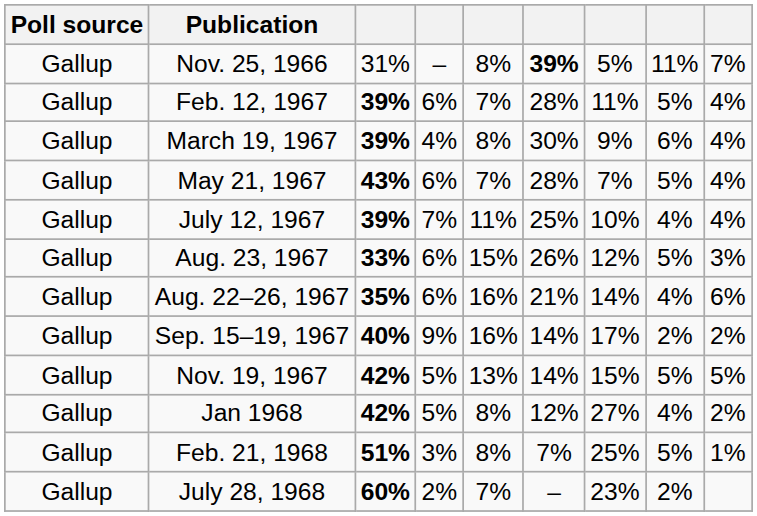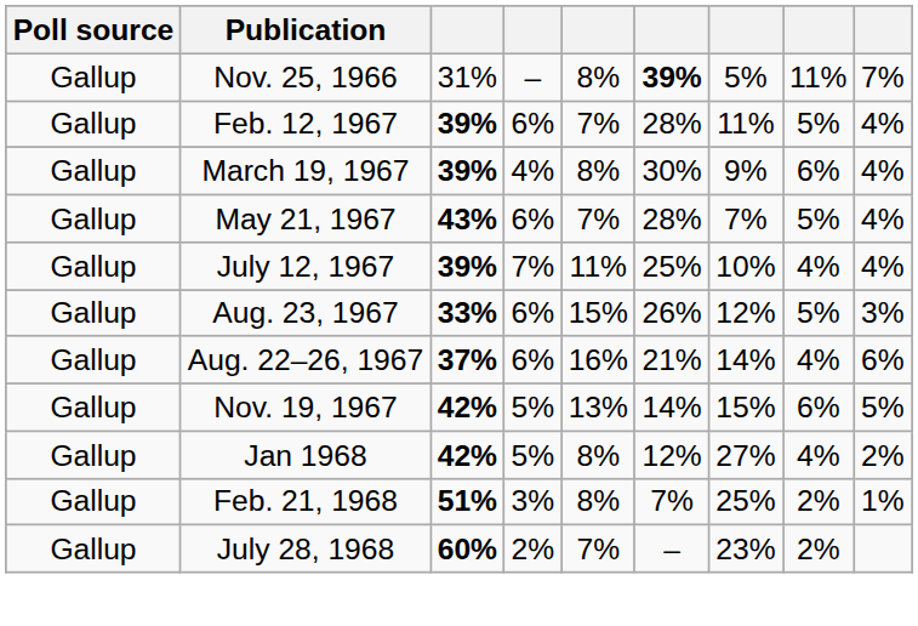Aug. 22–26, 1967 | column 3: 35% -> 37%
- row: Gallup | Sep. 15–19, 1967 | 40% | 9% | 16% | 14% | 17% | 2% | 2%
Nov. 19, 1967 | column 8: 5% -> 6%
Feb. 21, 1968 | column 8: 5% -> 2%
